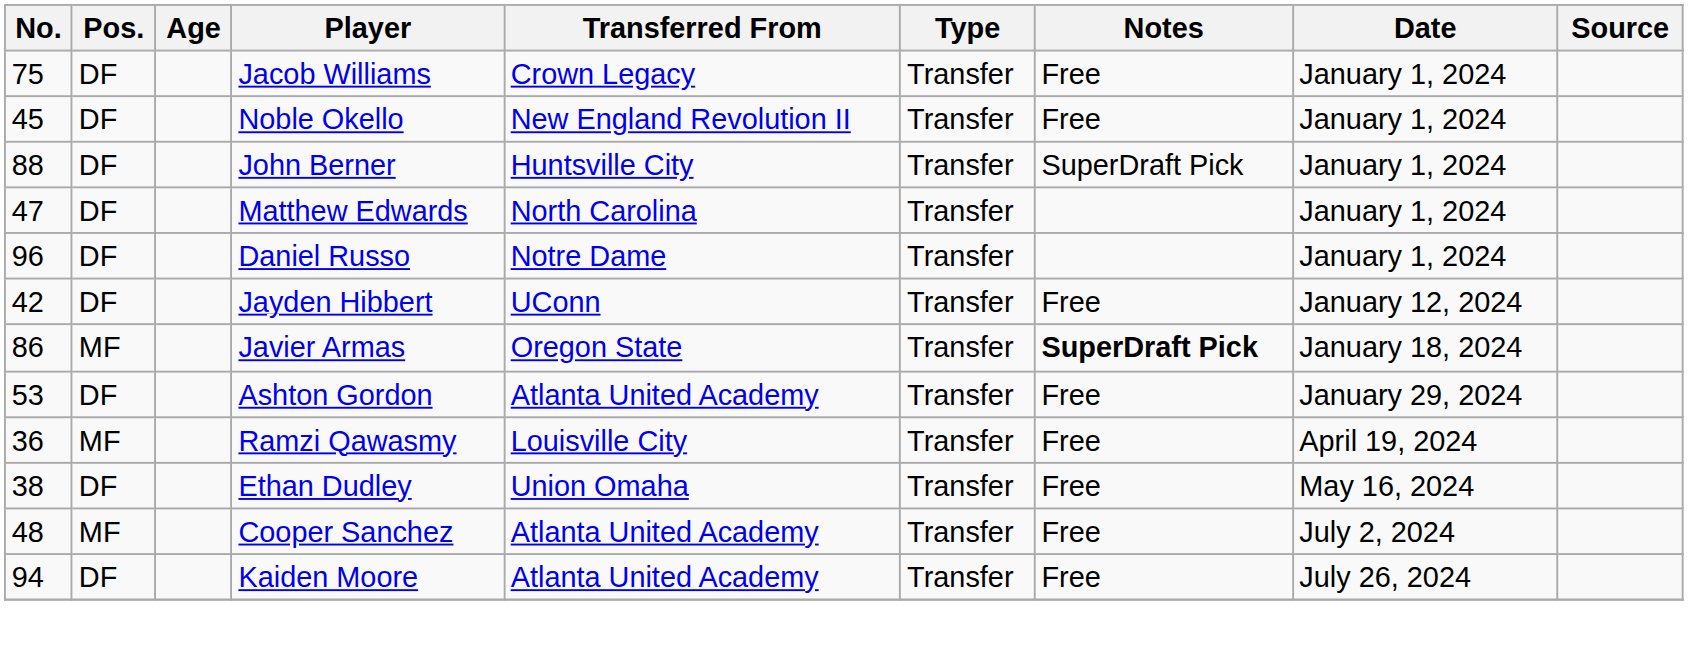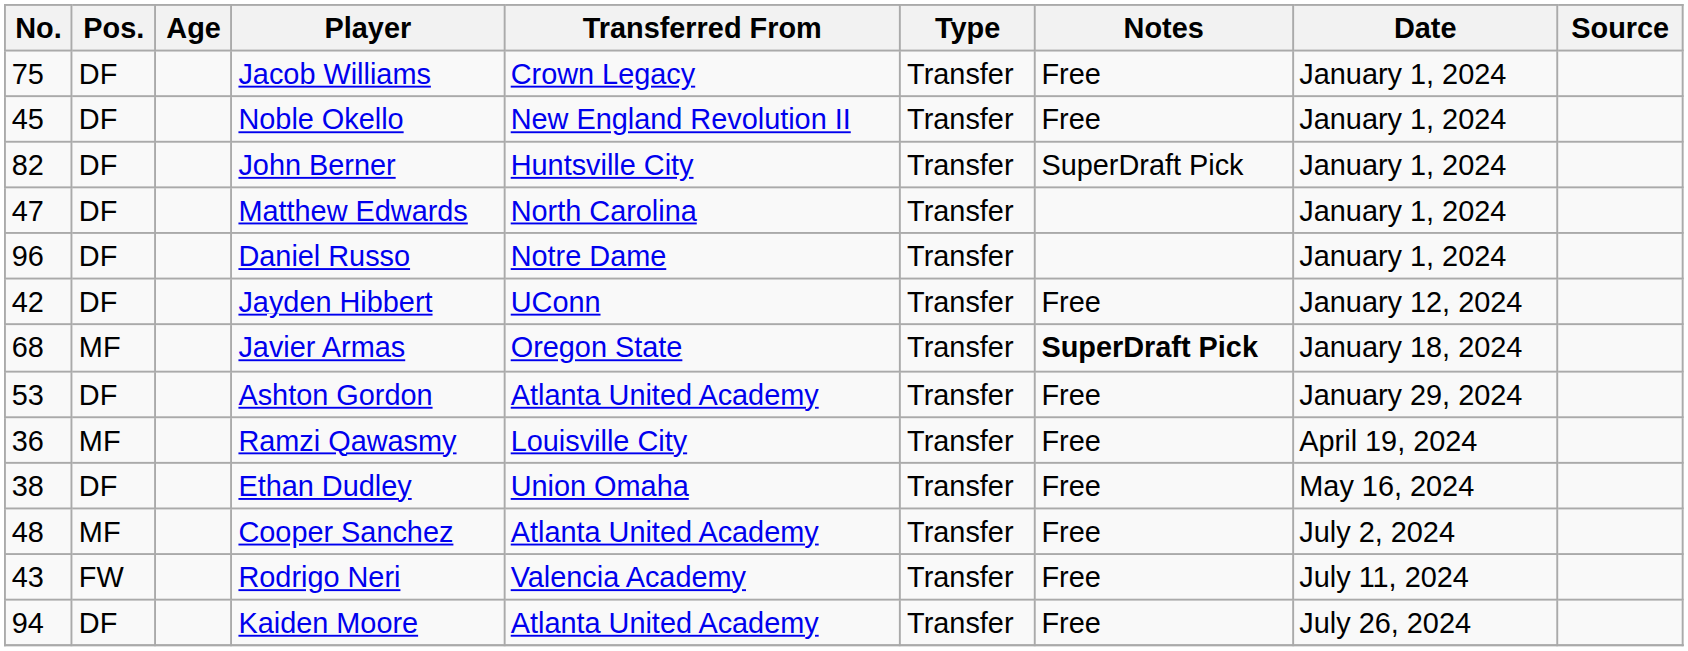John Berner | No.: 88 -> 82
Javier Armas | No.: 86 -> 68
+ row: 43 | FW | Rodrigo Neri | Valencia Academy | Transfer | Free | July 11, 2024
